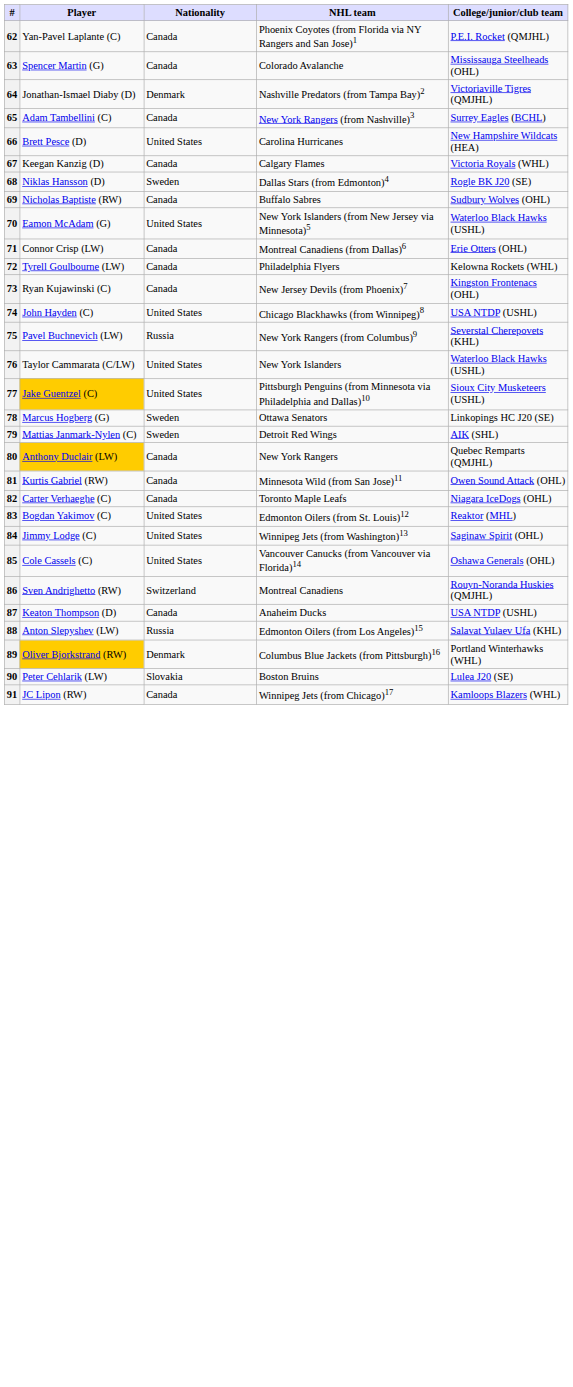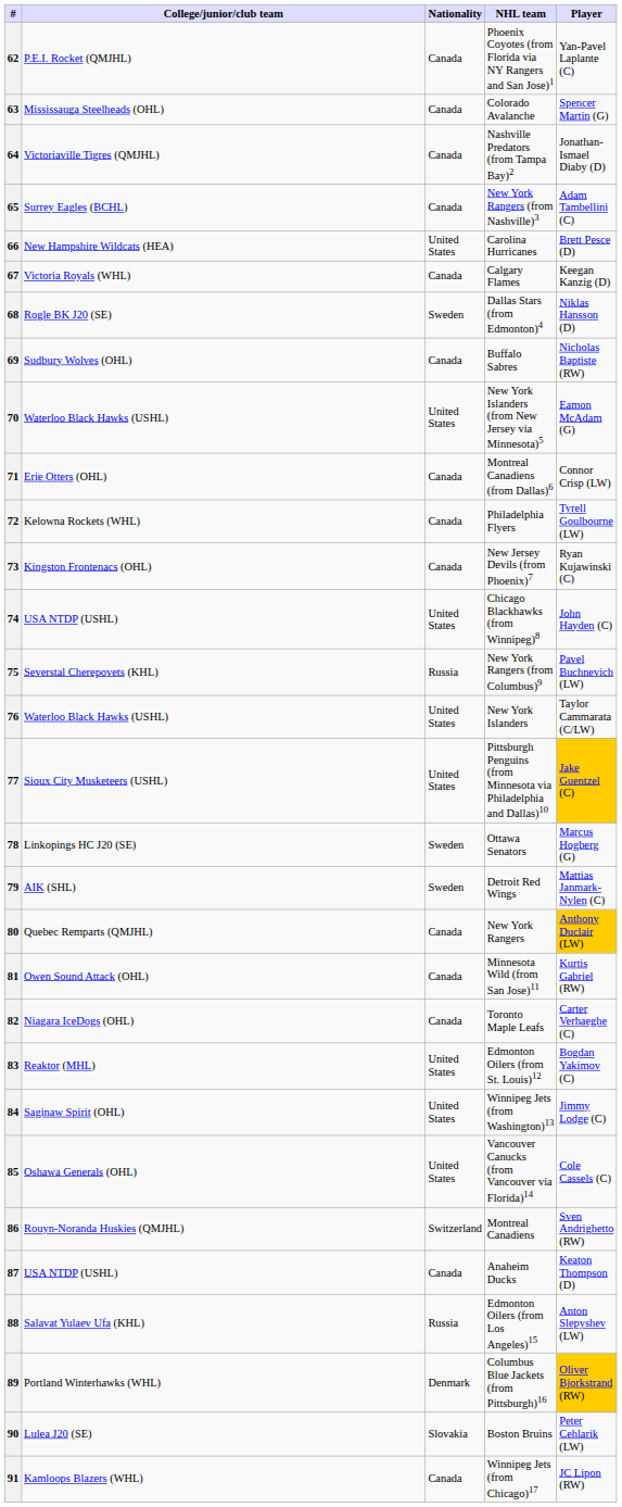columns swapped: Player <-> College/junior/club team
64 | Nationality: Denmark -> Canada
